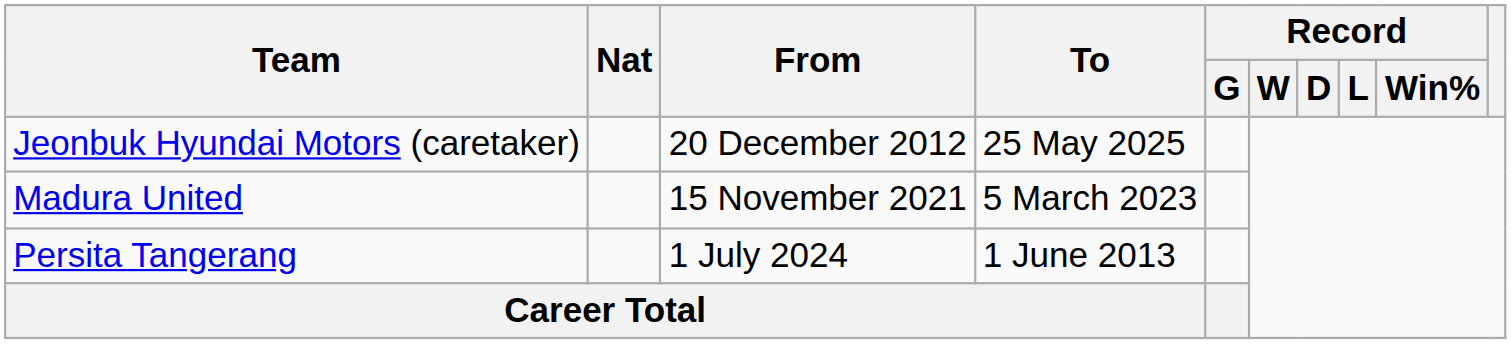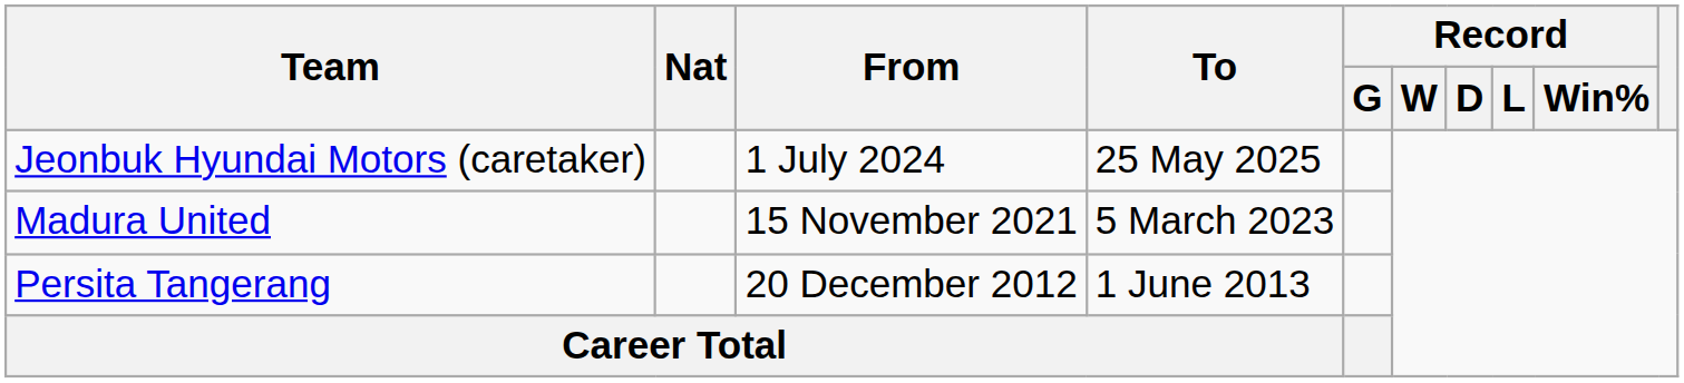Jeonbuk Hyundai Motors (caretaker) | From: 20 December 2012 -> 1 July 2024
Persita Tangerang | From: 1 July 2024 -> 20 December 2012
